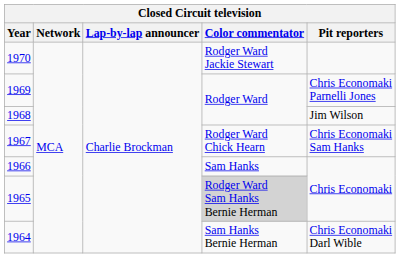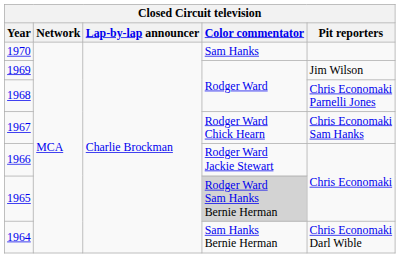1970 | Color commentator: Rodger Ward Jackie Stewart -> Sam Hanks
1969 | Pit reporters: Chris Economaki Parnelli Jones -> Jim Wilson
1968 | Pit reporters: Jim Wilson -> Chris Economaki Parnelli Jones
1966 | Color commentator: Sam Hanks -> Rodger Ward Jackie Stewart
